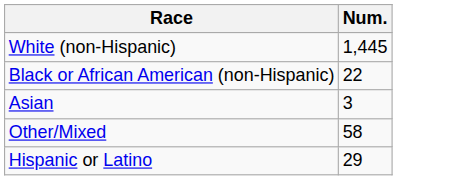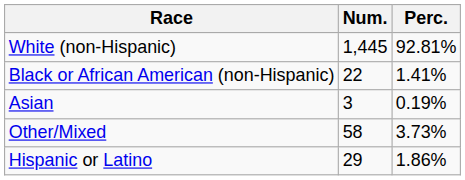+ column: Perc. | 92.81% | 1.41% | 0.19% | 3.73% | 1.86%
